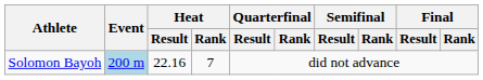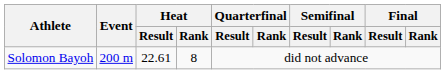Solomon Bayoh | Event: lightblue background -> no background
Solomon Bayoh | Heat / Result: 22.16 -> 22.61
Solomon Bayoh | Heat / Rank: 7 -> 8
